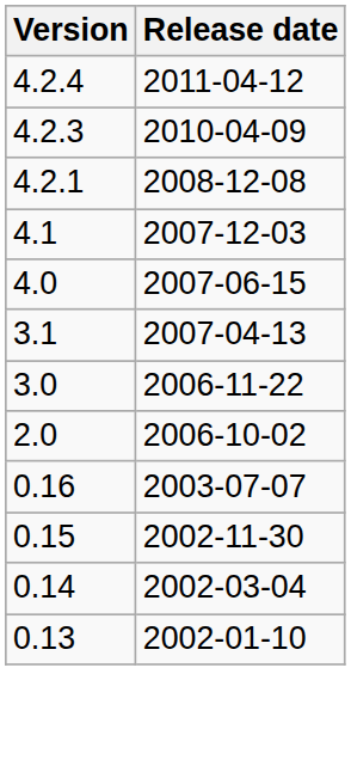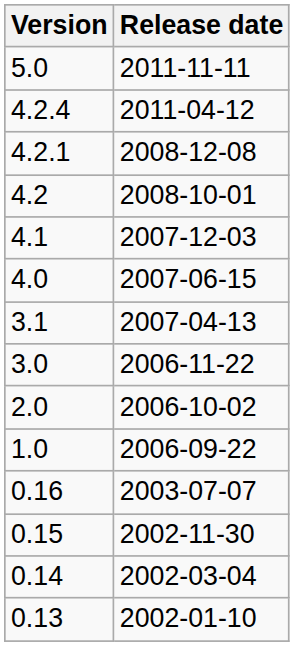+ row: 5.0 | 2011-11-11
- row: 4.2.3 | 2010-04-09
+ row: 4.2 | 2008-10-01
+ row: 1.0 | 2006-09-22
